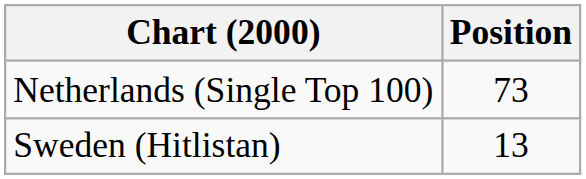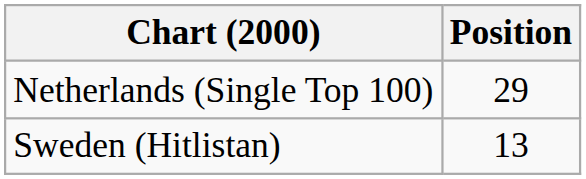Netherlands (Single Top 100) | Position: 73 -> 29
